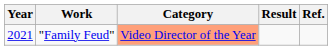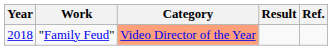"Family Feud" | Year: 2021 -> 2018
